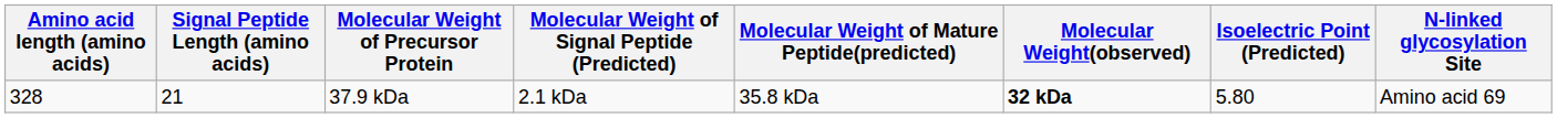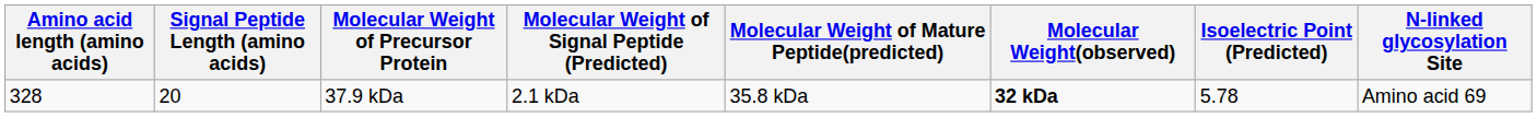37.9 kDa | Signal Peptide Length (amino acids): 21 -> 20
37.9 kDa | Isoelectric Point (Predicted): 5.80 -> 5.78
